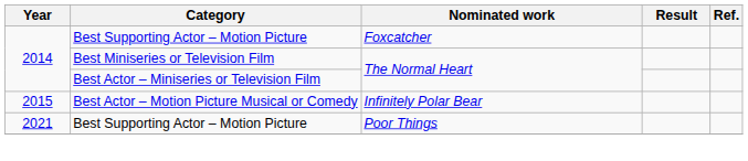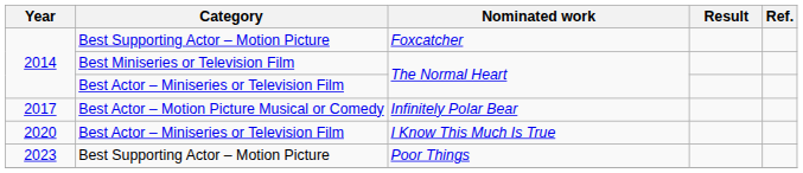Infinitely Polar Bear | Year: 2015 -> 2017
+ row: 2020 | Best Actor – Miniseries or Television Film | I Know This Much Is True
Poor Things | Year: 2021 -> 2023
